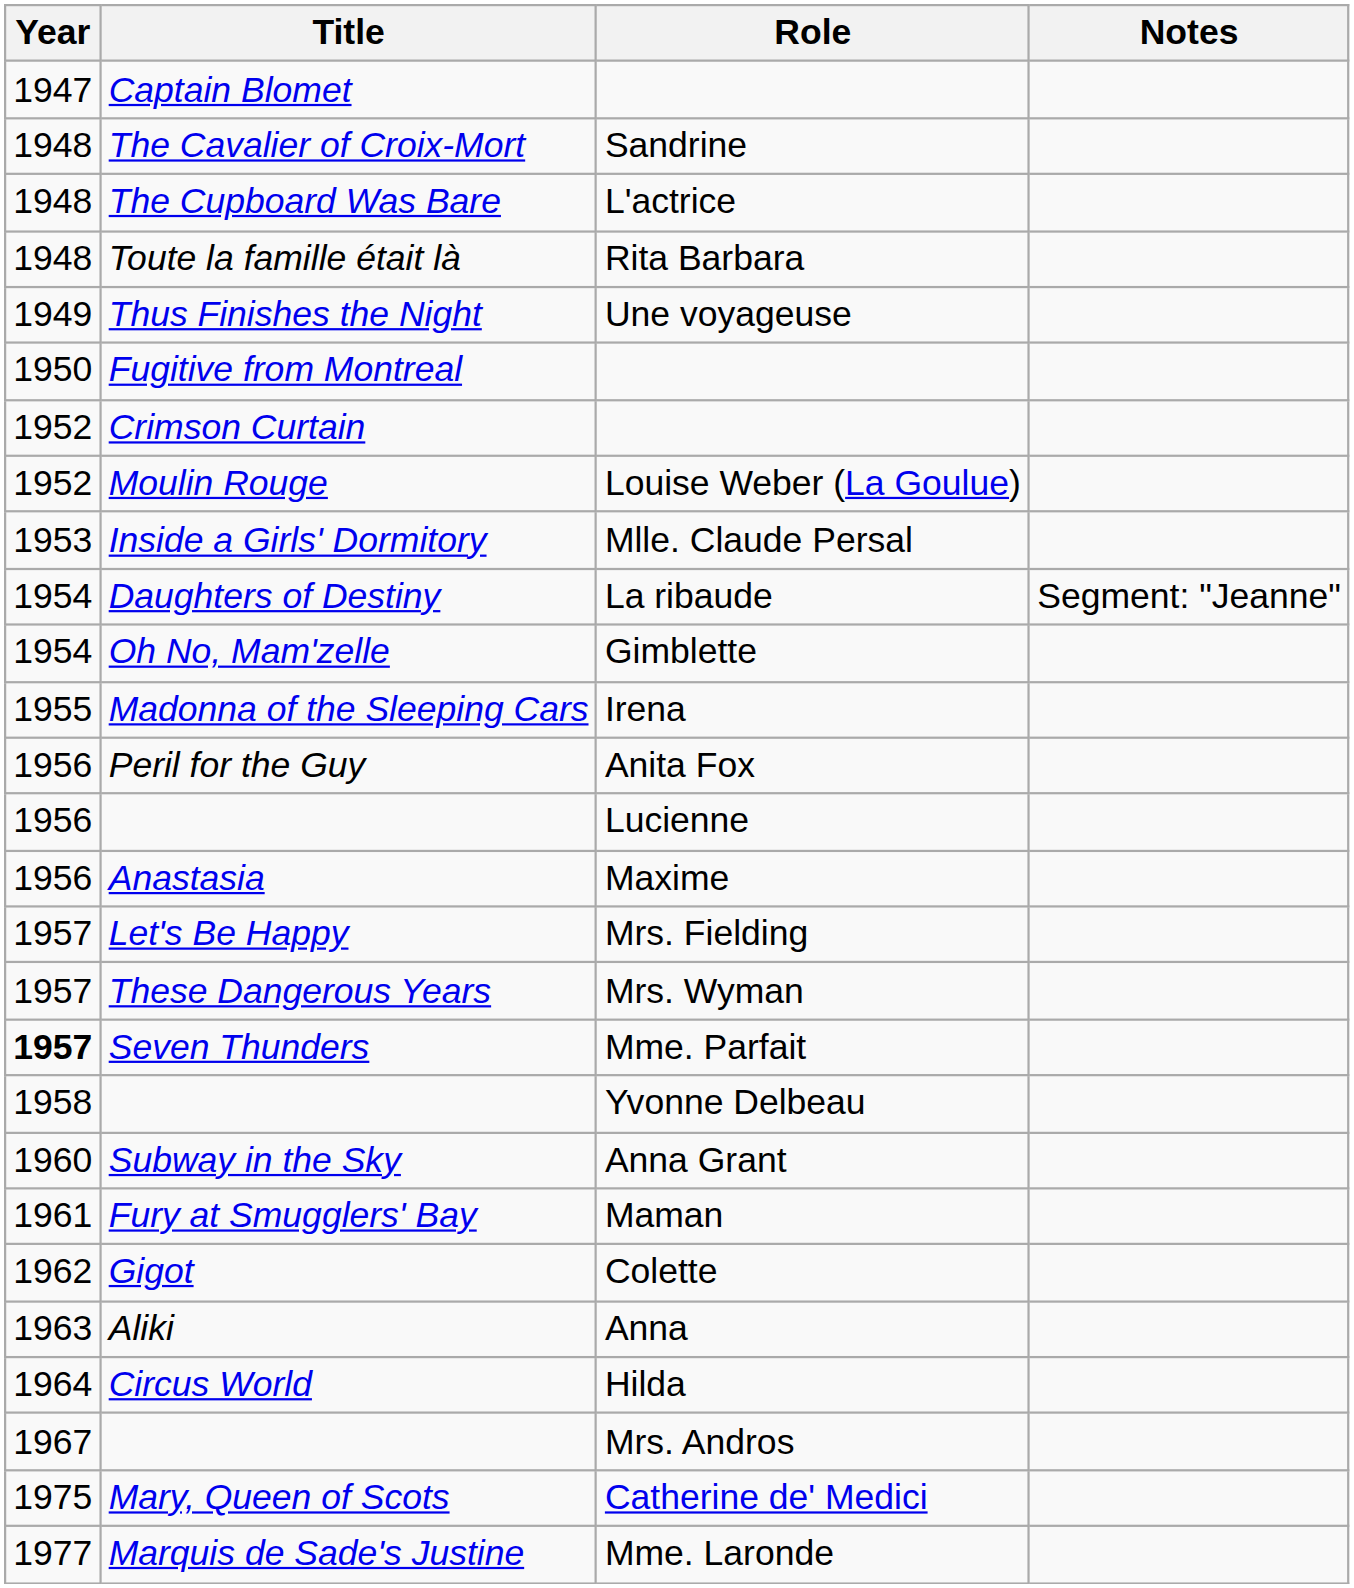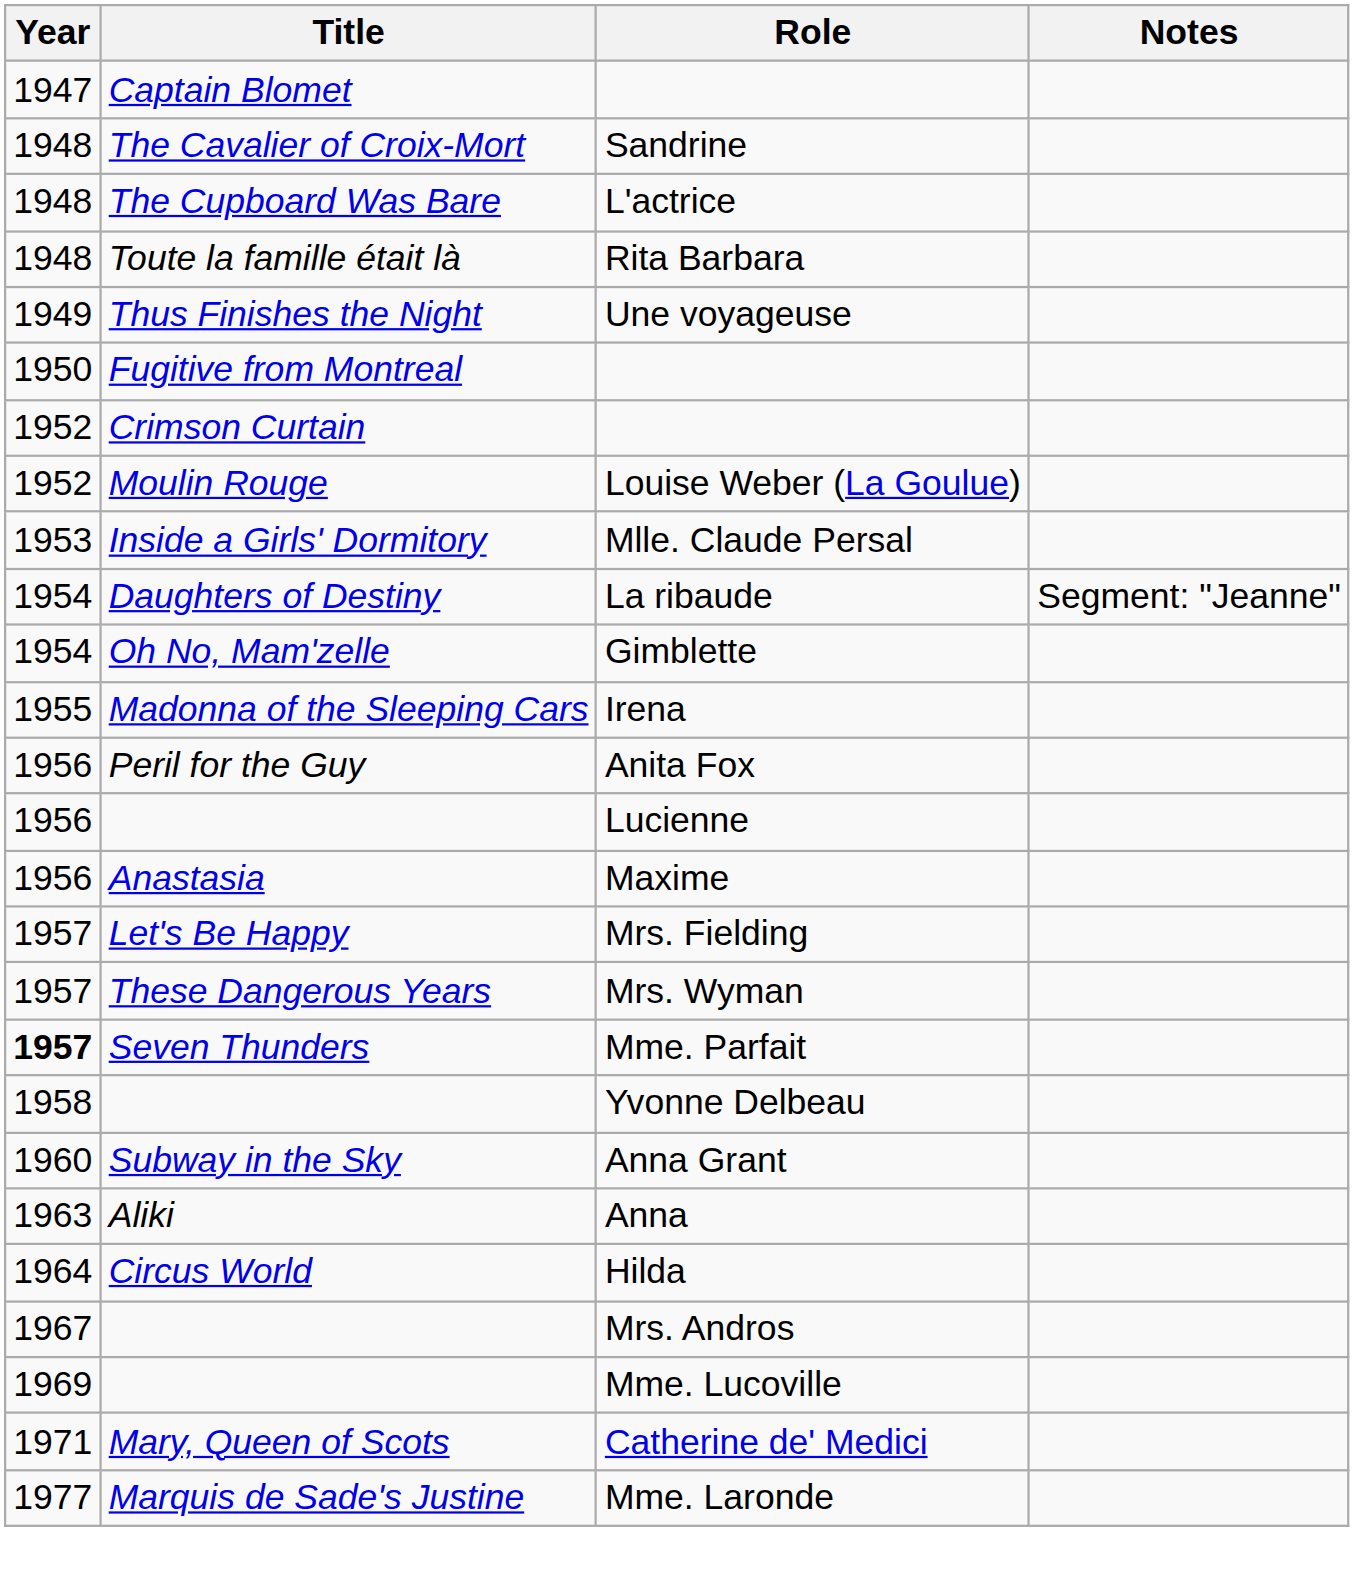- row: 1961 | Fury at Smugglers' Bay | Maman
- row: 1962 | Gigot | Colette
+ row: 1969 | Mme. Lucoville
Catherine de' Medici | Year: 1975 -> 1971
